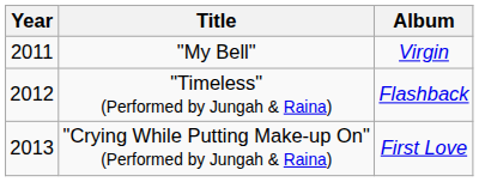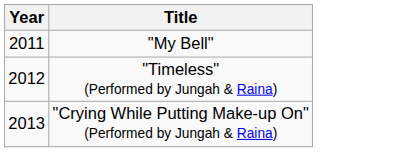- column: Album | Virgin | Flashback | First Love
